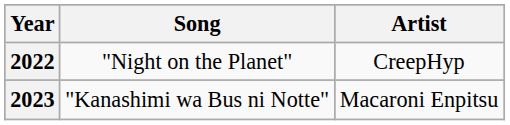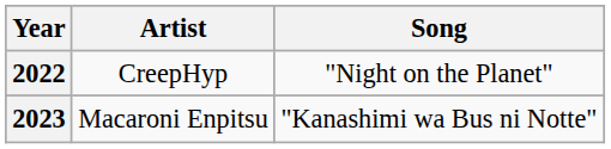columns swapped: Artist <-> Song
